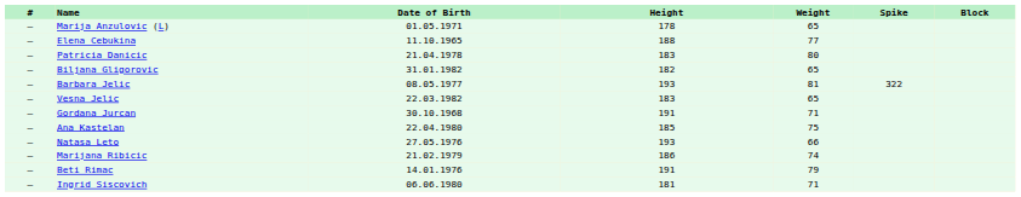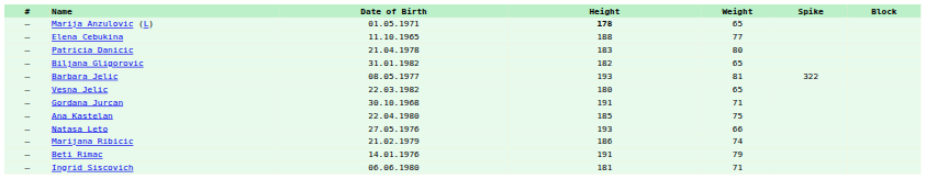Marija Anzulovic (L) | Height: normal -> bold
Vesna Jelic | Height: 183 -> 180
